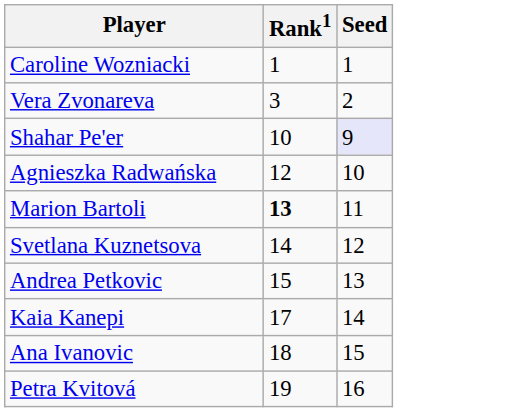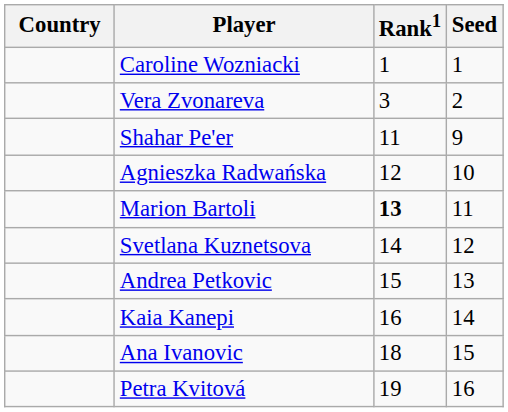+ column: Country
Shahar Pe'er | Rank1: 10 -> 11
Shahar Pe'er | Seed: lavender background -> no background
Kaia Kanepi | Rank1: 17 -> 16
